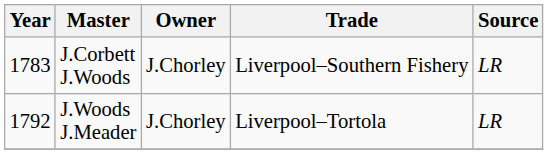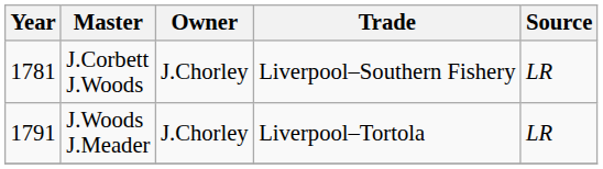J.Corbett J.Woods | Year: 1783 -> 1781
J.Woods J.Meader | Year: 1792 -> 1791
